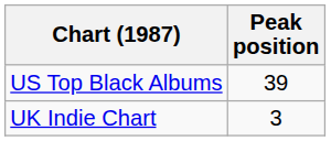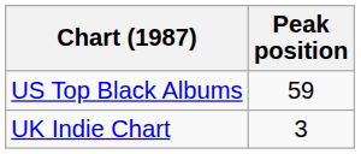US Top Black Albums | Peak position: 39 -> 59
